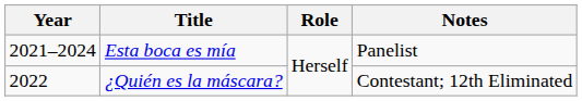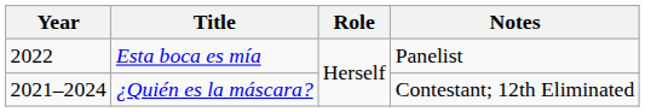Esta boca es mía | Year: 2021–2024 -> 2022
¿Quién es la máscara? | Year: 2022 -> 2021–2024
